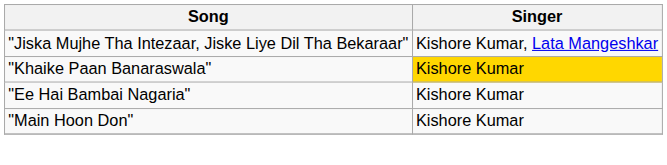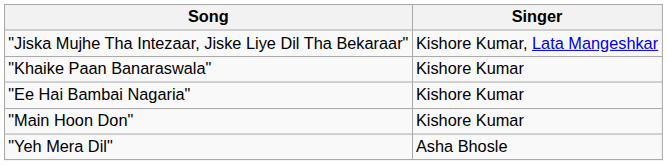"Khaike Paan Banaraswala" | Singer: gold background -> no background
+ row: "Yeh Mera Dil" | Asha Bhosle
